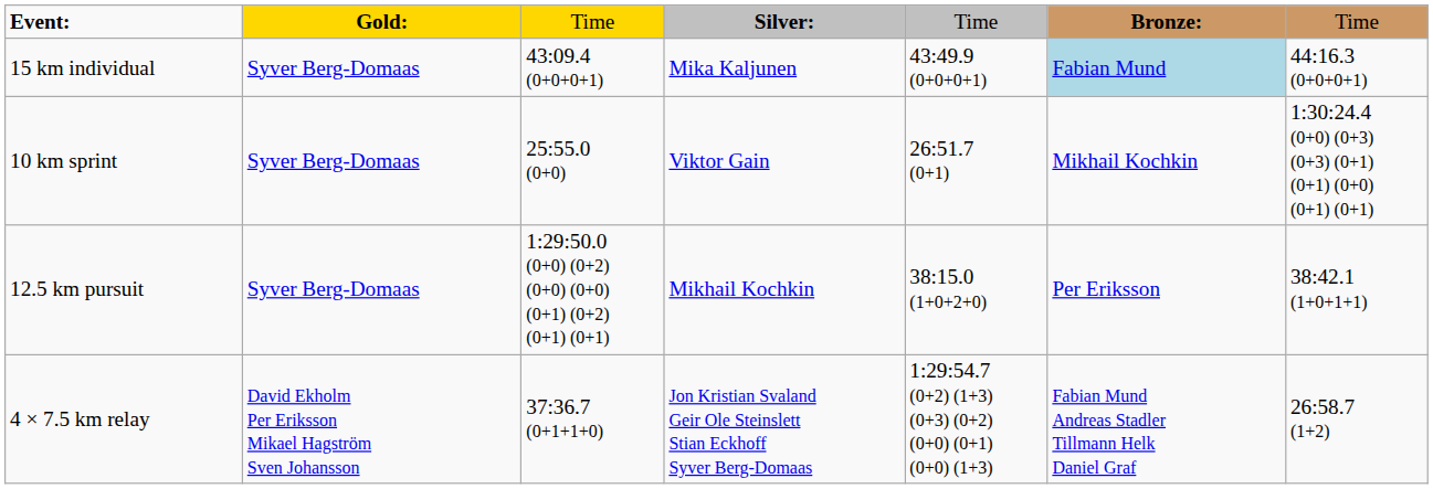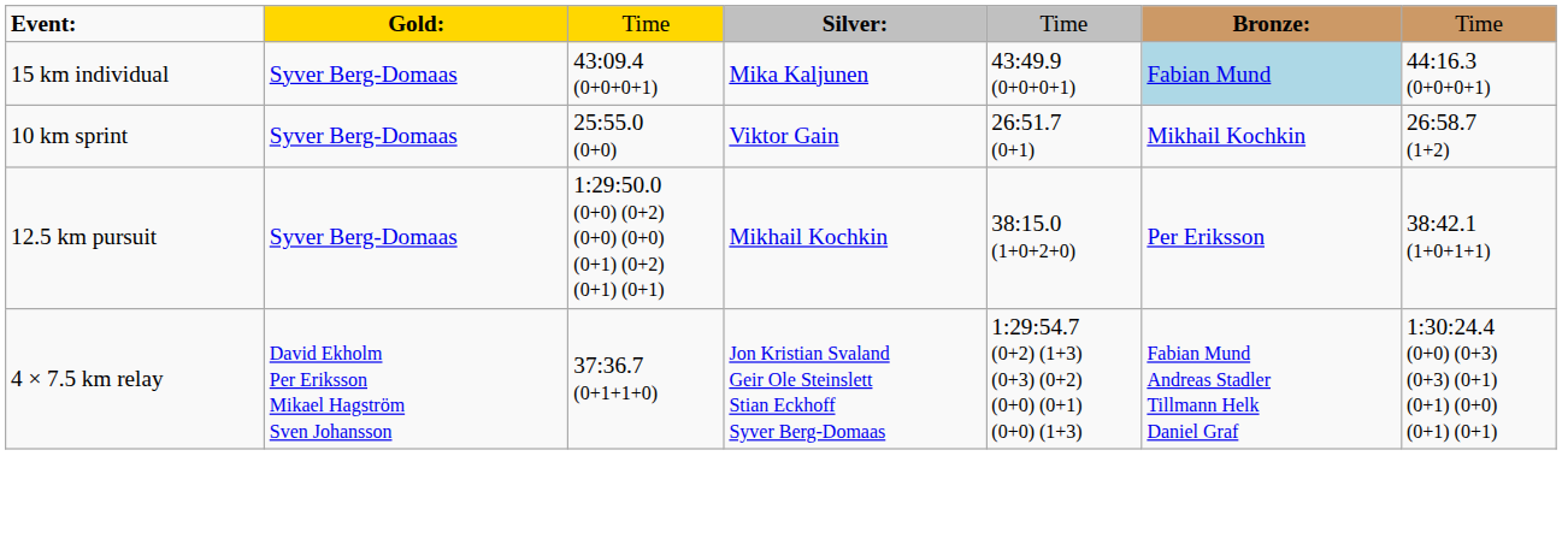10 km sprint | column 7: 1:30:24.4 (0+0) (0+3) (0+3) (0+1) (0+1) (0+0) (0+1) (0+1) -> 26:58.7 (1+2)
4 × 7.5 km relay | column 7: 26:58.7 (1+2) -> 1:30:24.4 (0+0) (0+3) (0+3) (0+1) (0+1) (0+0) (0+1) (0+1)
